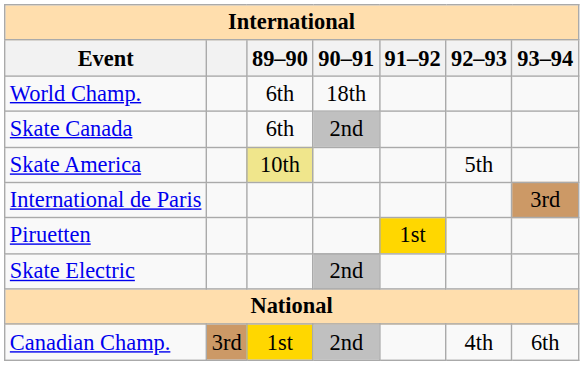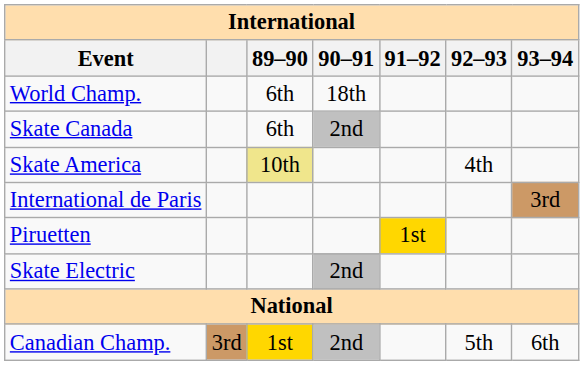Skate America | 92–93: 5th -> 4th
Canadian Champ. | 92–93: 4th -> 5th
